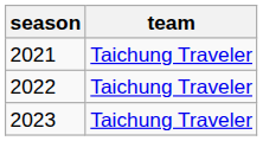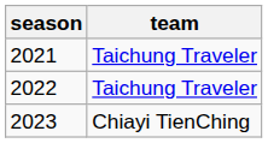2023 | team: Taichung Traveler -> Chiayi TienChing
